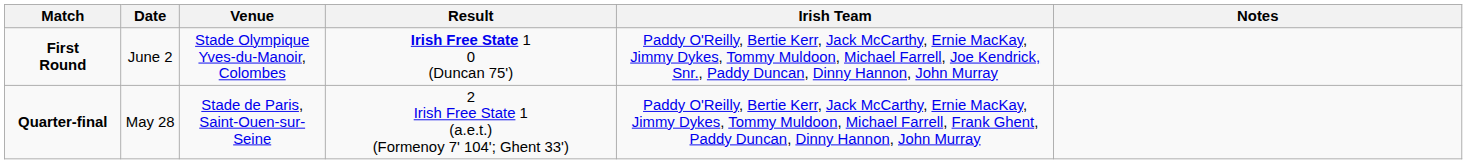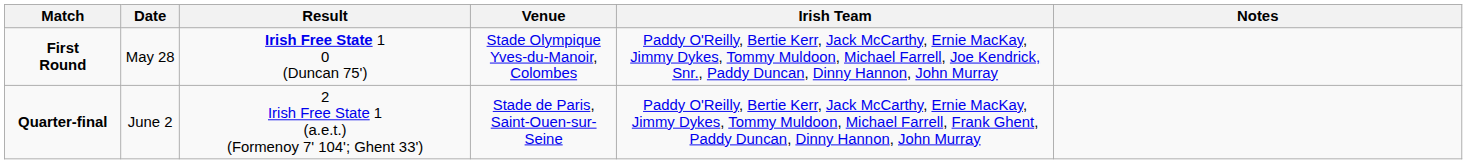columns swapped: Venue <-> Result
First Round | Date: June 2 -> May 28
Quarter-final | Date: May 28 -> June 2
